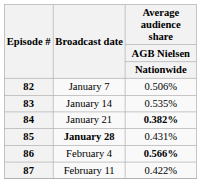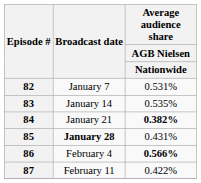82 | Average audience share / AGB Nielsen / Nationwide: 0.506% -> 0.531%
